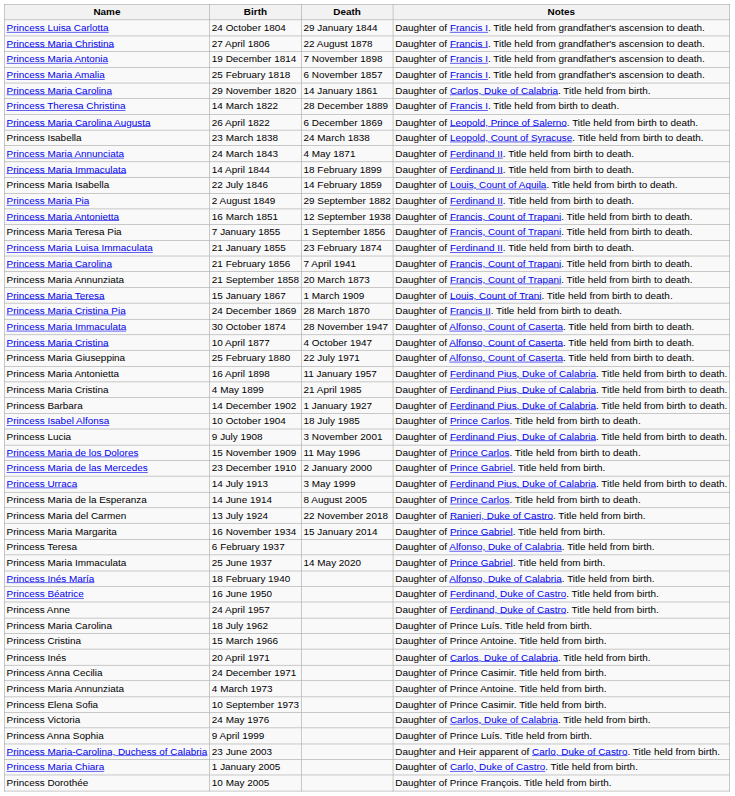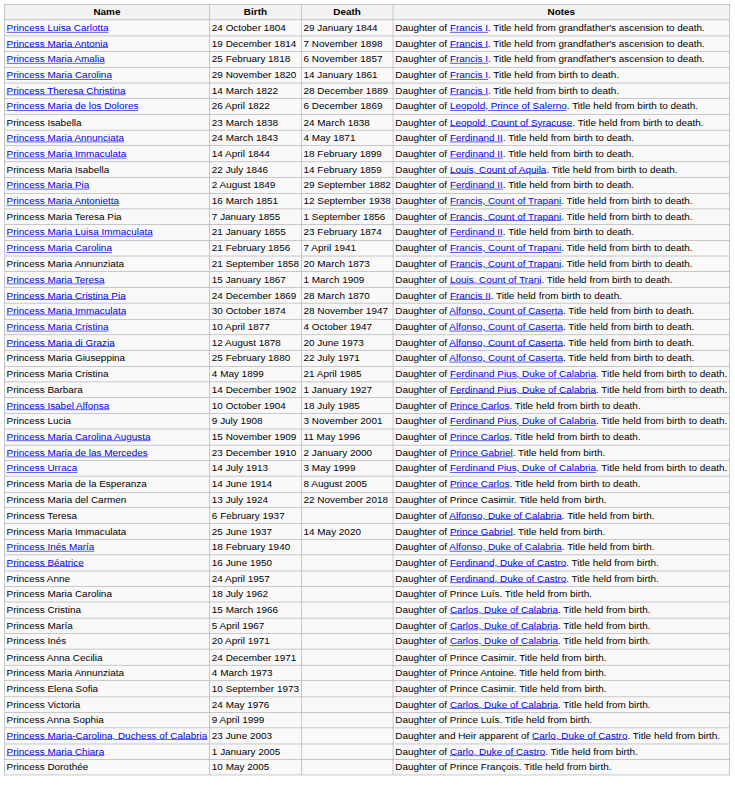- row: Princess Maria Christina | 27 April 1806 | 22 August 1878 | Daughter of Francis I. Title held from grandfather's ascension to death.
29 November 1820 | Notes: Daughter of Carlos, Duke of Calabria. Title held from birth. -> Daughter of Francis I. Title held from birth to death.
26 April 1822 | Name: Princess Maria Carolina Augusta -> Princess Maria de los Dolores
+ row: Princess Maria di Grazia | 12 August 1878 | 20 June 1973 | Daughter of Alfonso, Count of Caserta. Title held from birth to death.
- row: Princess Maria Antonietta | 16 April 1898 | 11 January 1957 | Daughter of Ferdinand Pius, Duke of Calabria. Title held from birth to death.
15 November 1909 | Name: Princess Maria de los Dolores -> Princess Maria Carolina Augusta
13 July 1924 | Notes: Daughter of Ranieri, Duke of Castro. Title held from birth. -> Daughter of Prince Casimir. Title held from birth.
- row: Princess Maria Margarita | 16 November 1934 | 15 January 2014 | Daughter of Prince Gabriel. Title held from birth.
15 March 1966 | Notes: Daughter of Prince Antoine. Title held from birth. -> Daughter of Carlos, Duke of Calabria. Title held from birth.
+ row: Princess María | 5 April 1967 | Daughter of Carlos, Duke of Calabria. Title held from birth.
